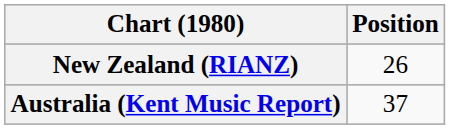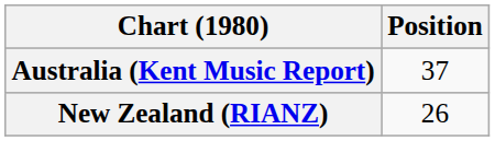rows swapped: Australia (Kent Music Report) <-> New Zealand (RIANZ)
